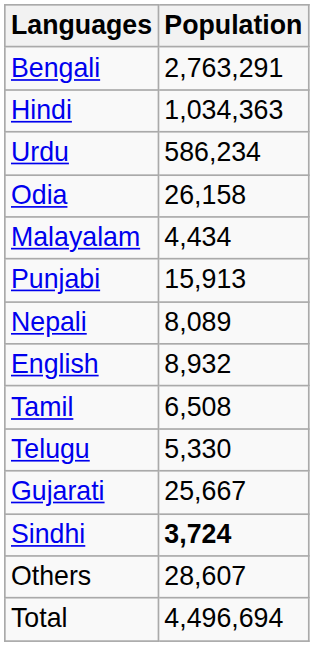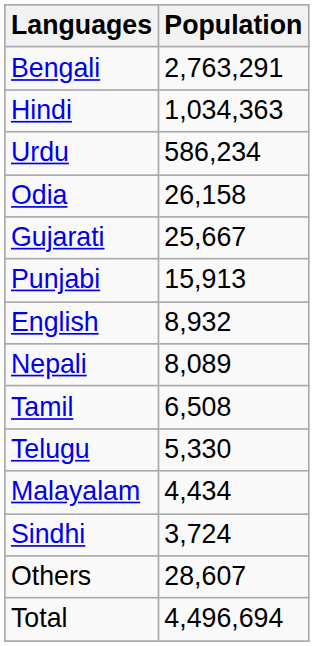rows swapped: Gujarati <-> Malayalam
rows swapped: English <-> Nepali
Sindhi | Population: bold -> normal
